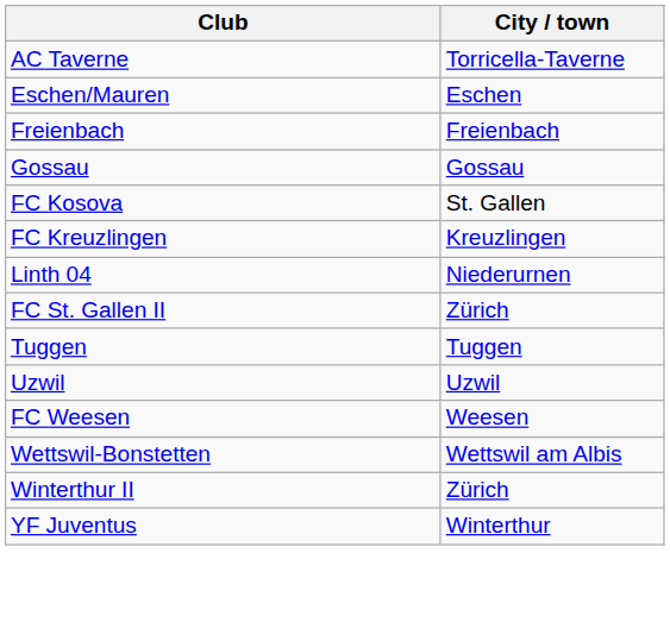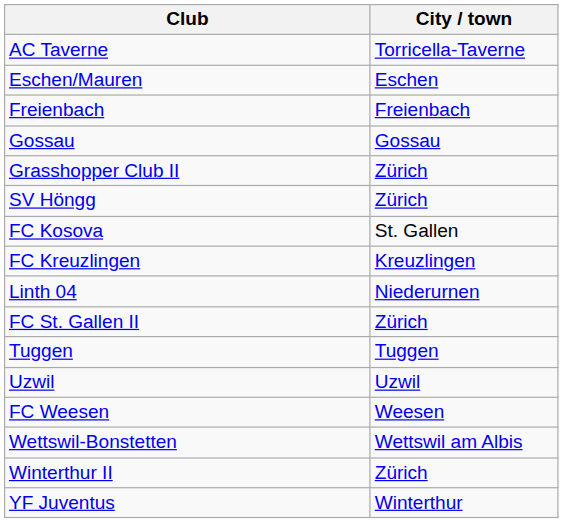+ row: Grasshopper Club II | Zürich
+ row: SV Höngg | Zürich
